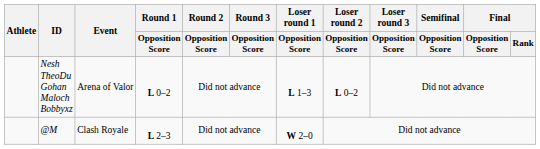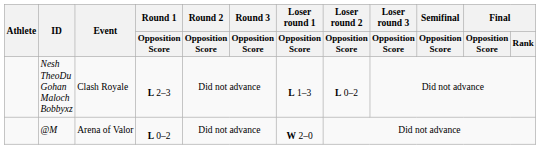Nesh TheoDu Gohan Maloch Bobbyxz | Event: Arena of Valor -> Clash Royale
Nesh TheoDu Gohan Maloch Bobbyxz | Round 1 / Opposition Score: L 0–2 -> L 2–3
@M | Event: Clash Royale -> Arena of Valor
@M | Round 1 / Opposition Score: L 2–3 -> L 0–2
